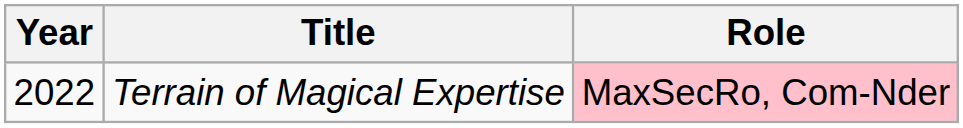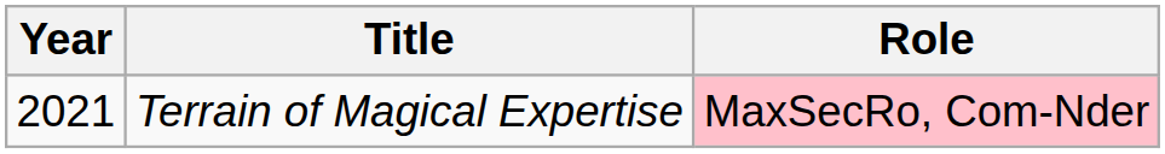Terrain of Magical Expertise | Year: 2022 -> 2021
